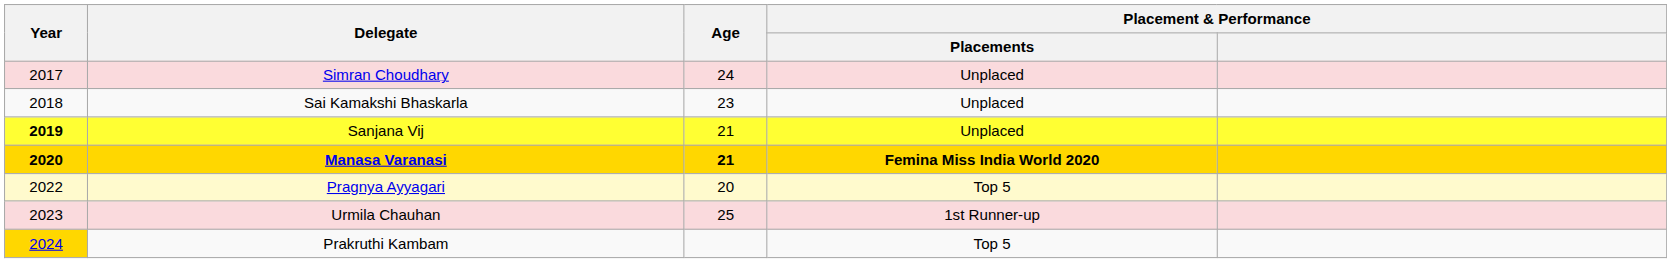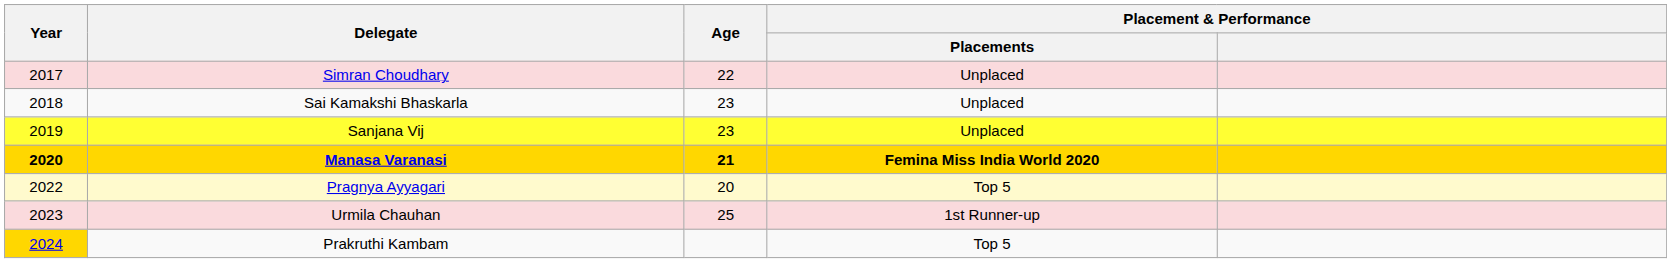Simran Choudhary | Age: 24 -> 22
Sanjana Vij | Year: bold -> normal
Sanjana Vij | Age: 21 -> 23
